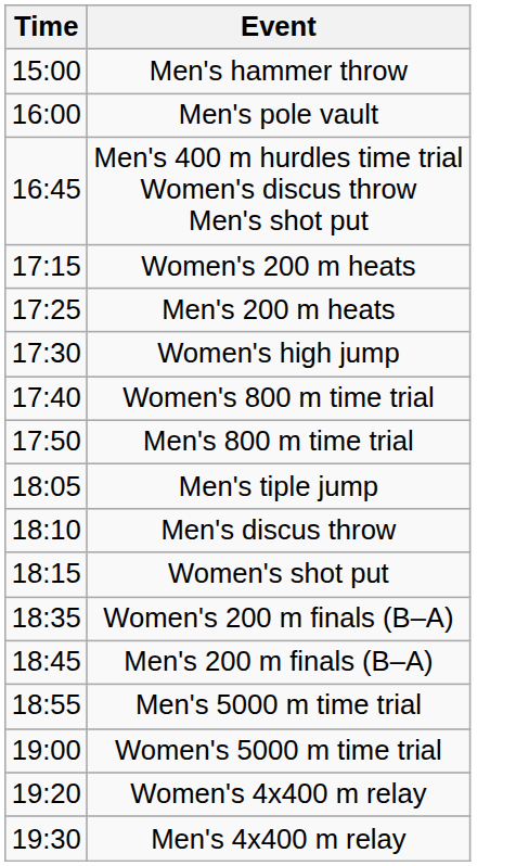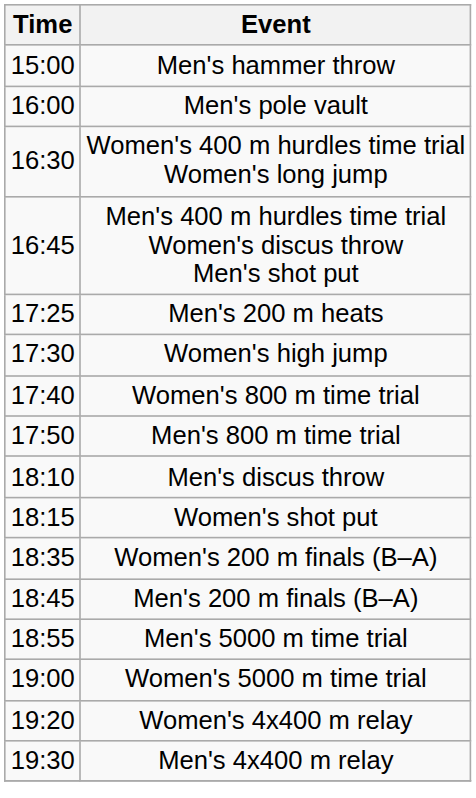+ row: 16:30 | Women's 400 m hurdles time trial Women's long jump
- row: 17:15 | Women's 200 m heats
- row: 18:05 | Men's tiple jump
